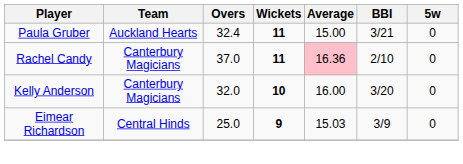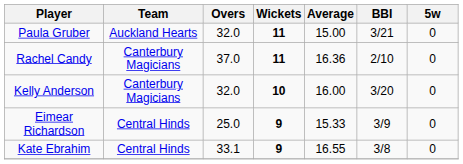Paula Gruber | Overs: 32.4 -> 32.0
Rachel Candy | Average: pink background -> no background
Eimear Richardson | Average: 15.03 -> 15.33
+ row: Kate Ebrahim | Central Hinds | 33.1 | 9 | 16.55 | 3/8 | 0
